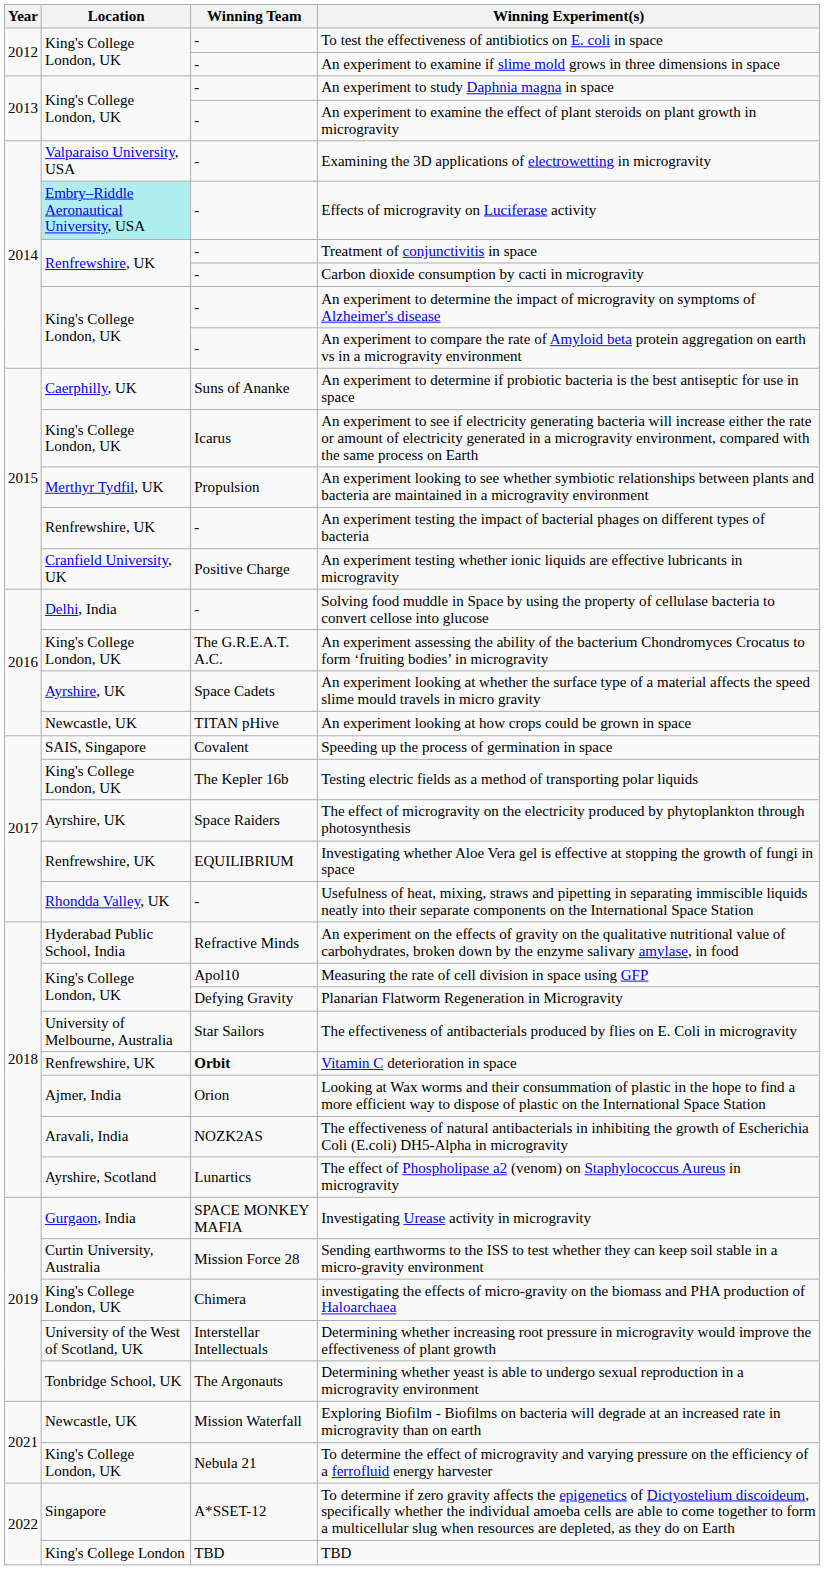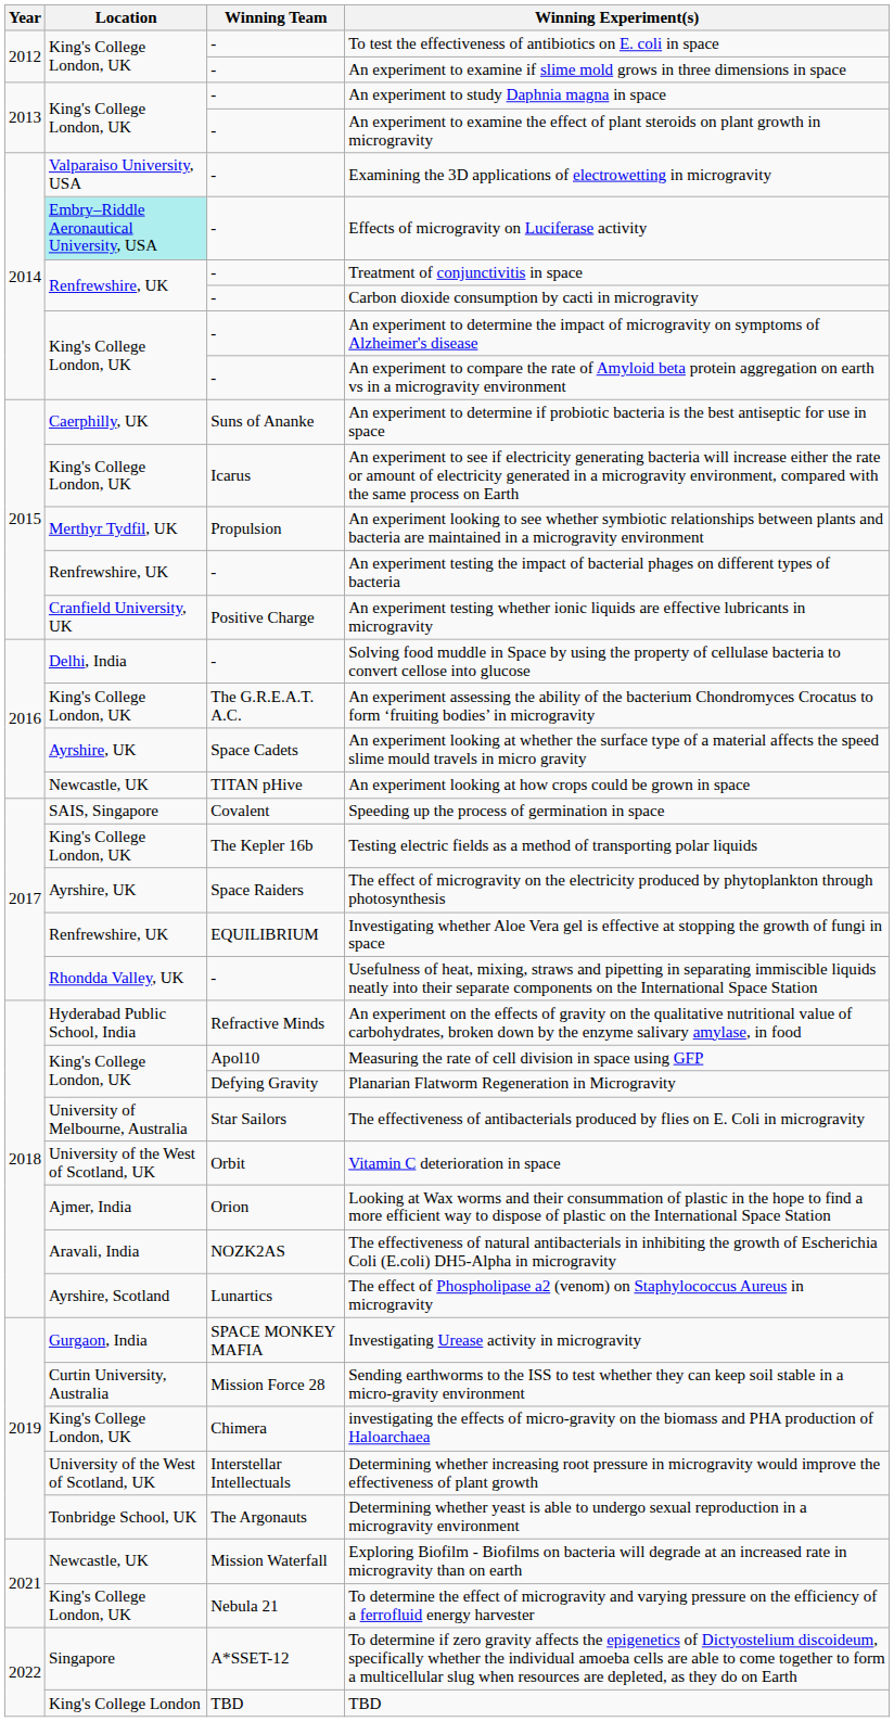Vitamin C deterioration in space | Location: Renfrewshire, UK -> University of the West of Scotland, UK
Vitamin C deterioration in space | Winning Team: bold -> normal
